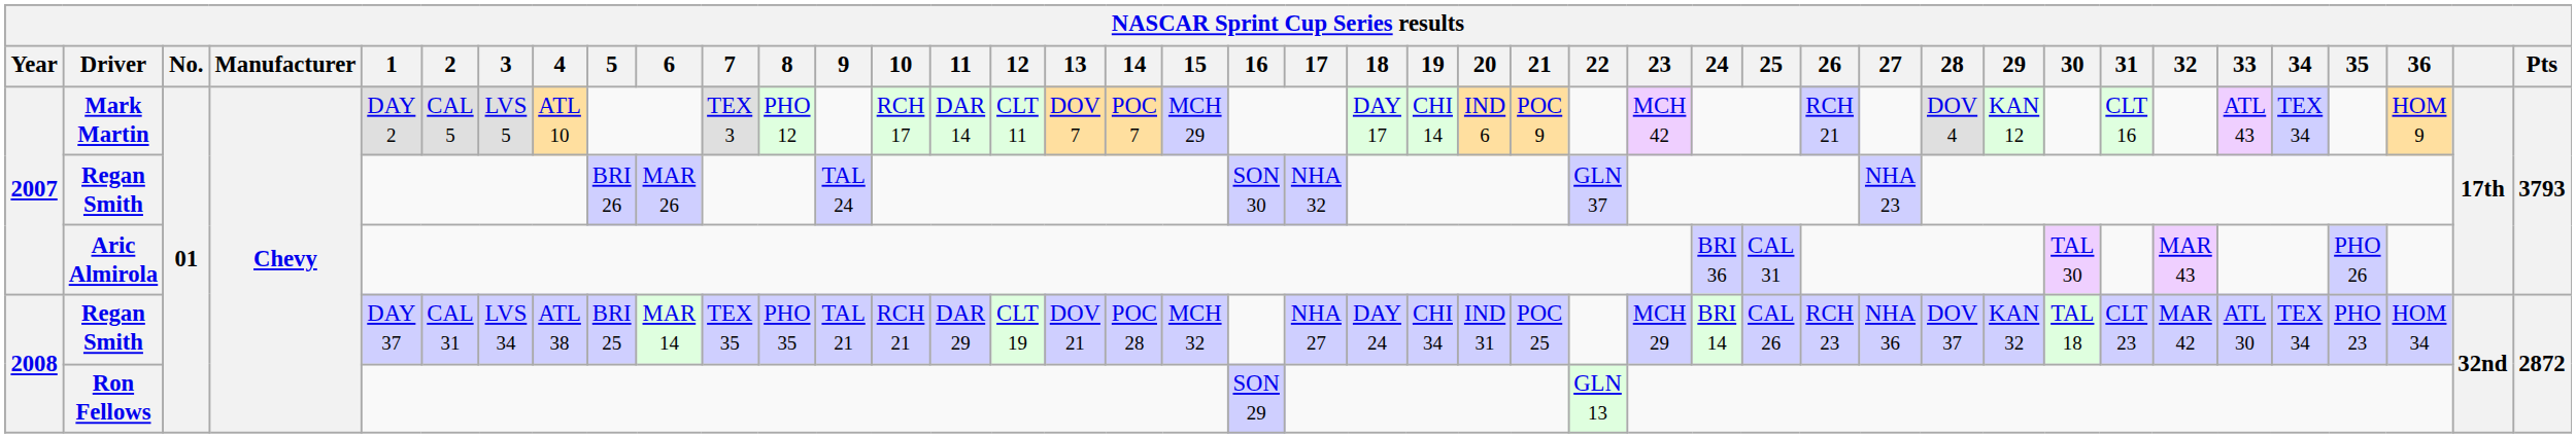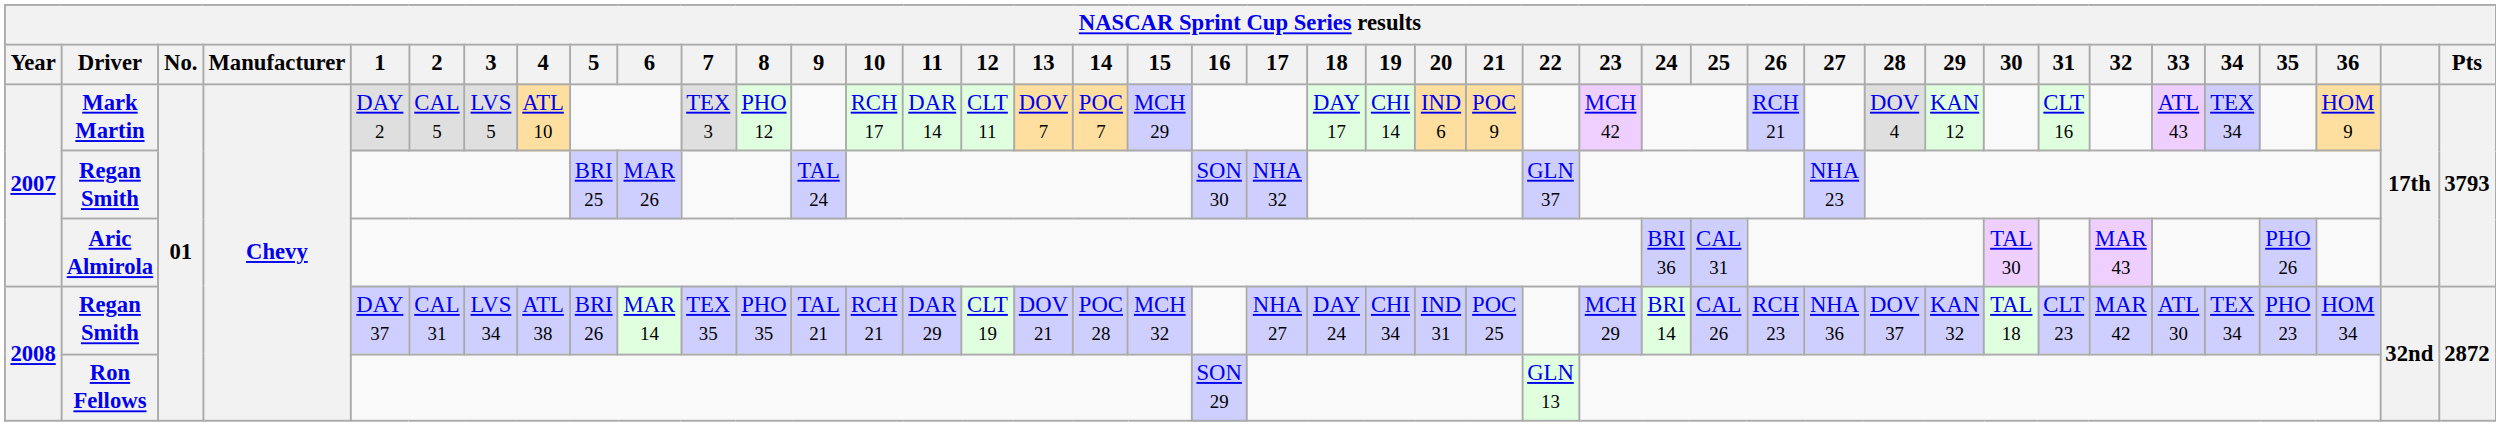2007 / Regan Smith | 5: BRI 26 -> BRI 25
2008 / Regan Smith | 5: BRI 25 -> BRI 26
